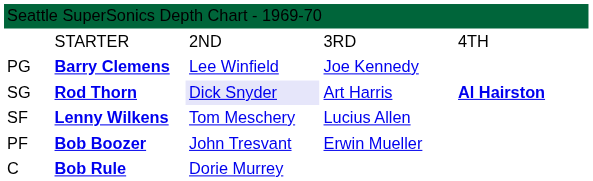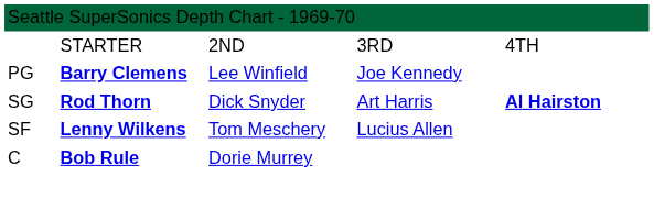SG | column 3: lavender background -> no background
- row: PF | Bob Boozer | John Tresvant | Erwin Mueller
